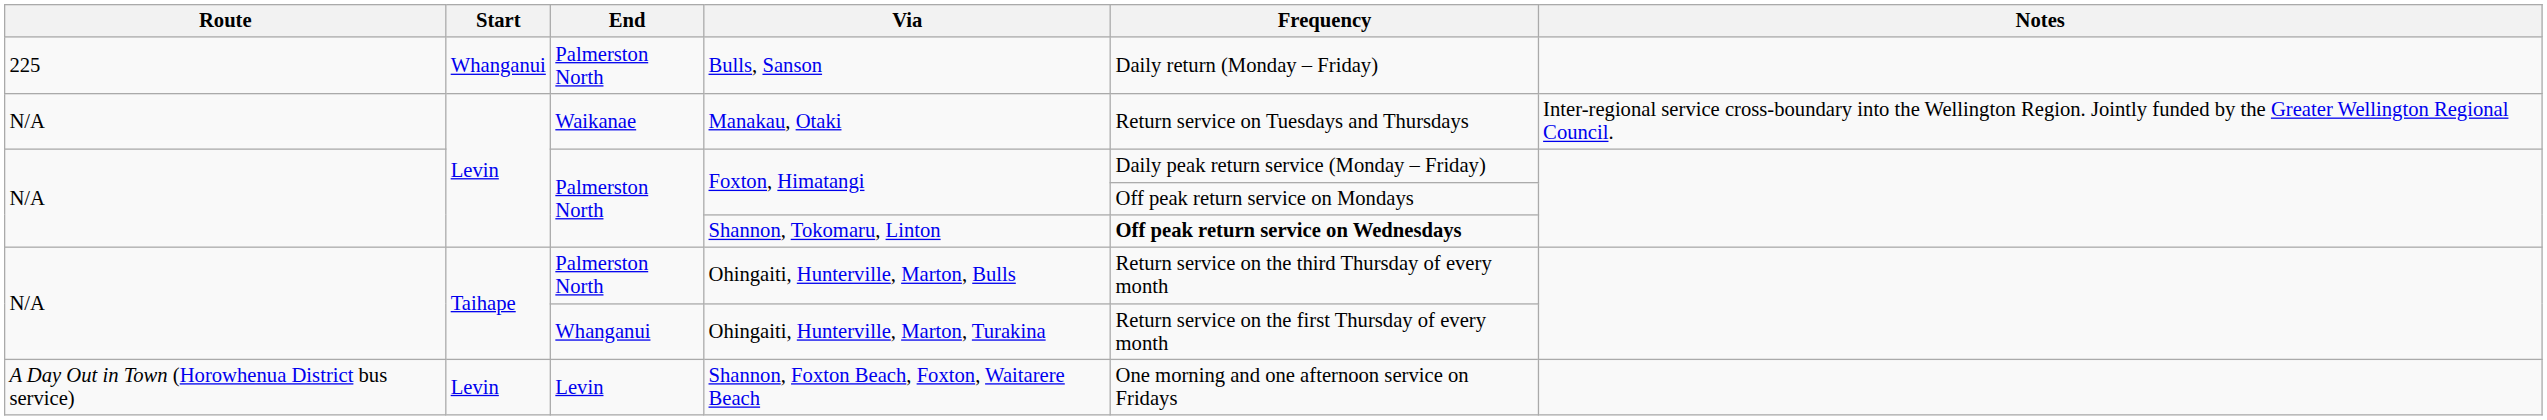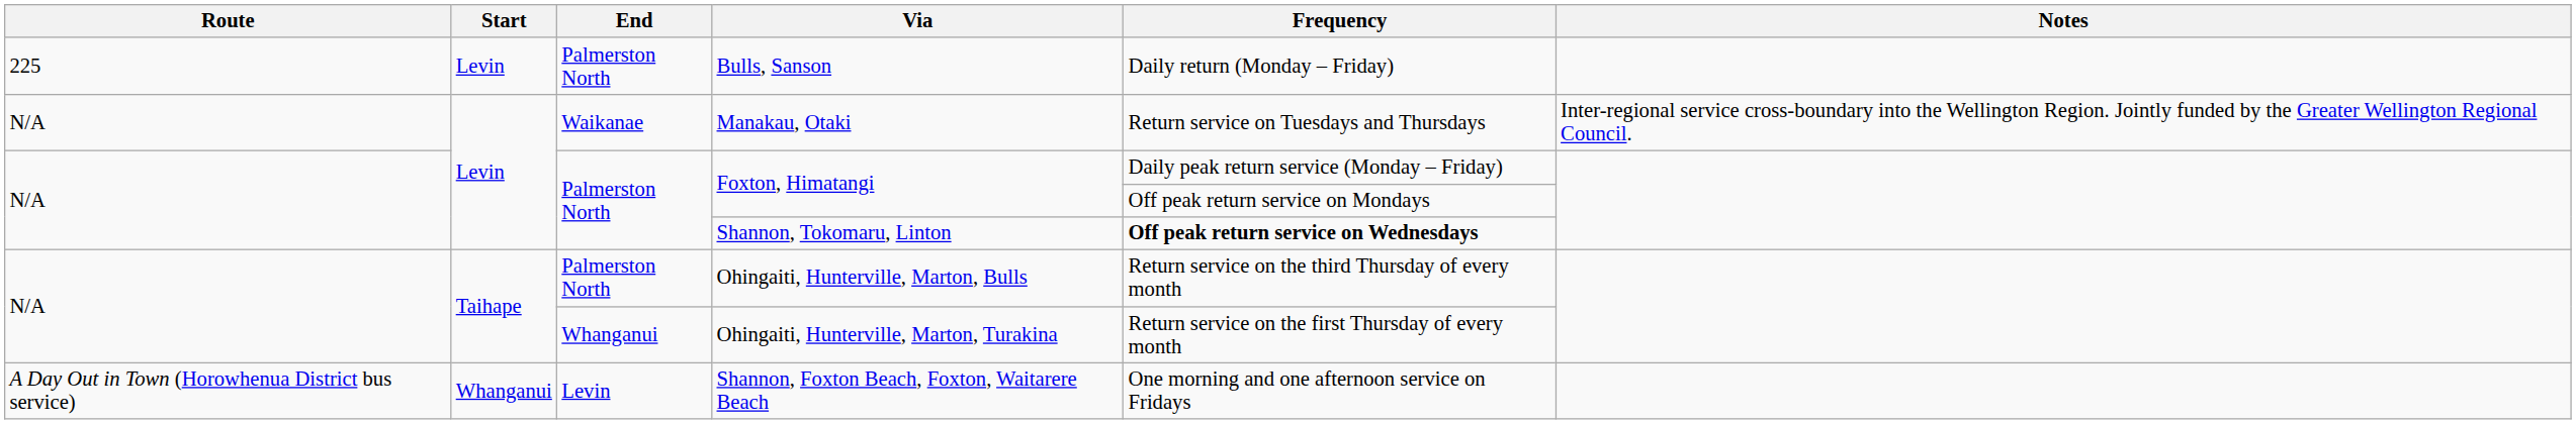Bulls, Sanson | Start: Whanganui -> Levin
Shannon, Foxton Beach, Foxton, Waitarere Beach | Start: Levin -> Whanganui
